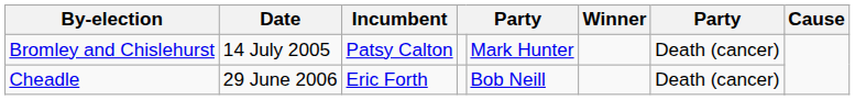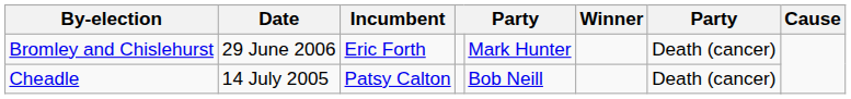Bromley and Chislehurst | Date: 14 July 2005 -> 29 June 2006
Bromley and Chislehurst | Incumbent: Patsy Calton -> Eric Forth
Cheadle | Date: 29 June 2006 -> 14 July 2005
Cheadle | Incumbent: Eric Forth -> Patsy Calton
